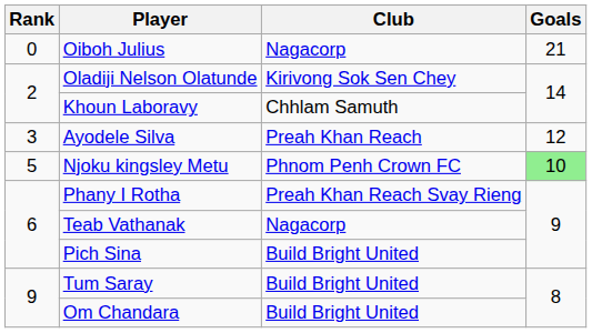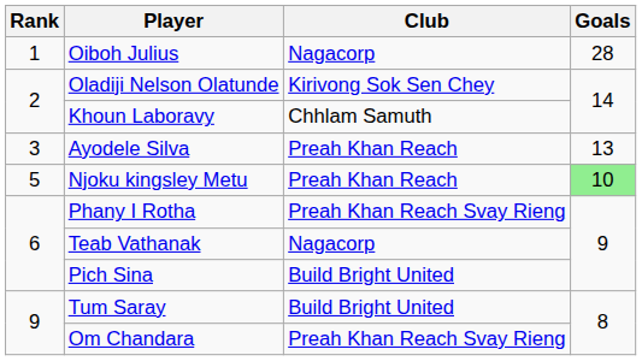Oiboh Julius | Rank: 0 -> 1
Oiboh Julius | Goals: 21 -> 28
Ayodele Silva | Goals: 12 -> 13
Njoku kingsley Metu | Club: Phnom Penh Crown FC -> Preah Khan Reach
Om Chandara | Club: Build Bright United -> Preah Khan Reach Svay Rieng
